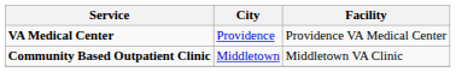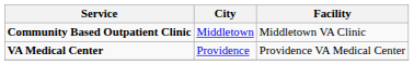rows swapped: VA Medical Center <-> Community Based Outpatient Clinic
